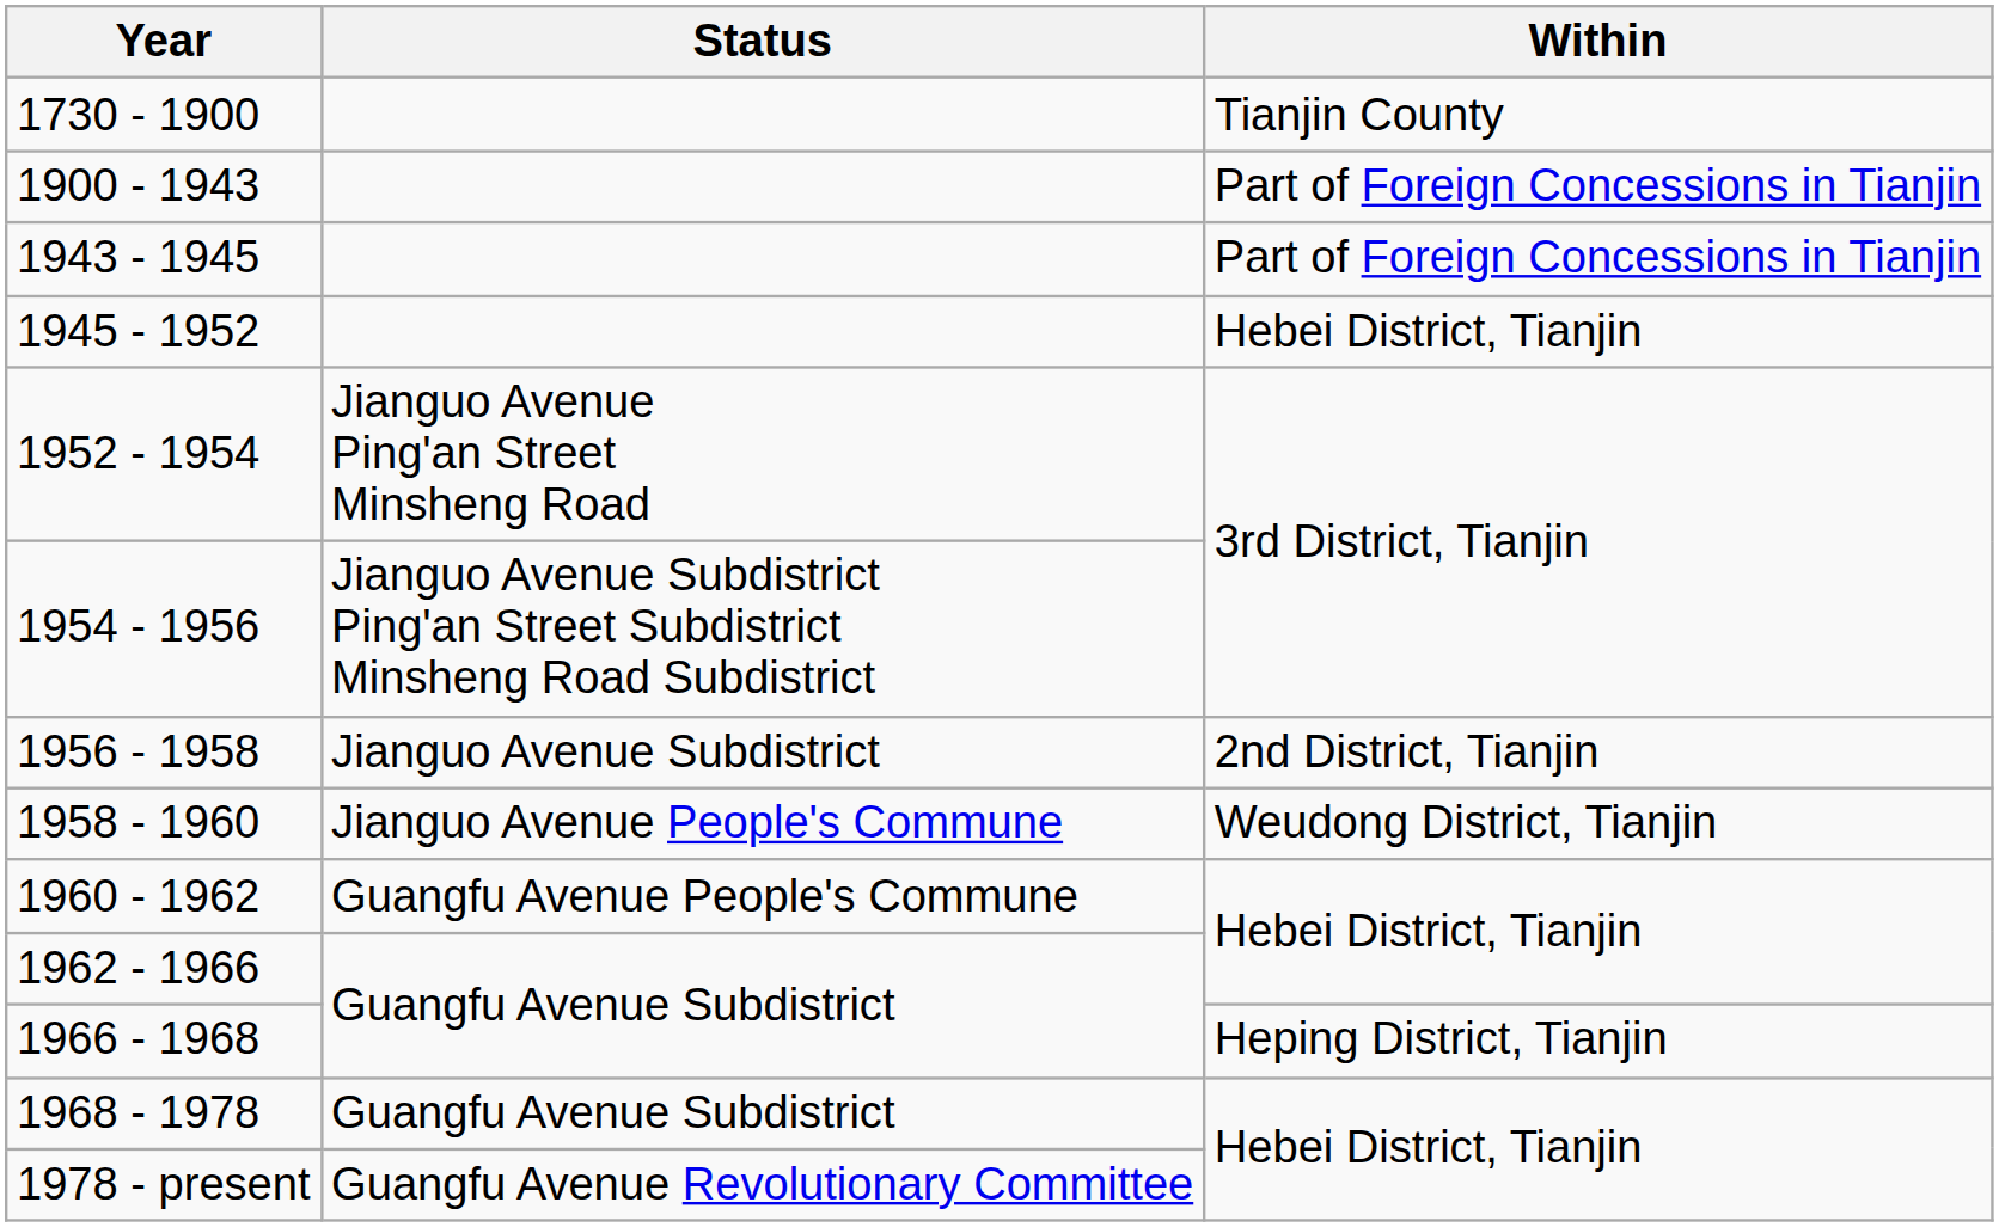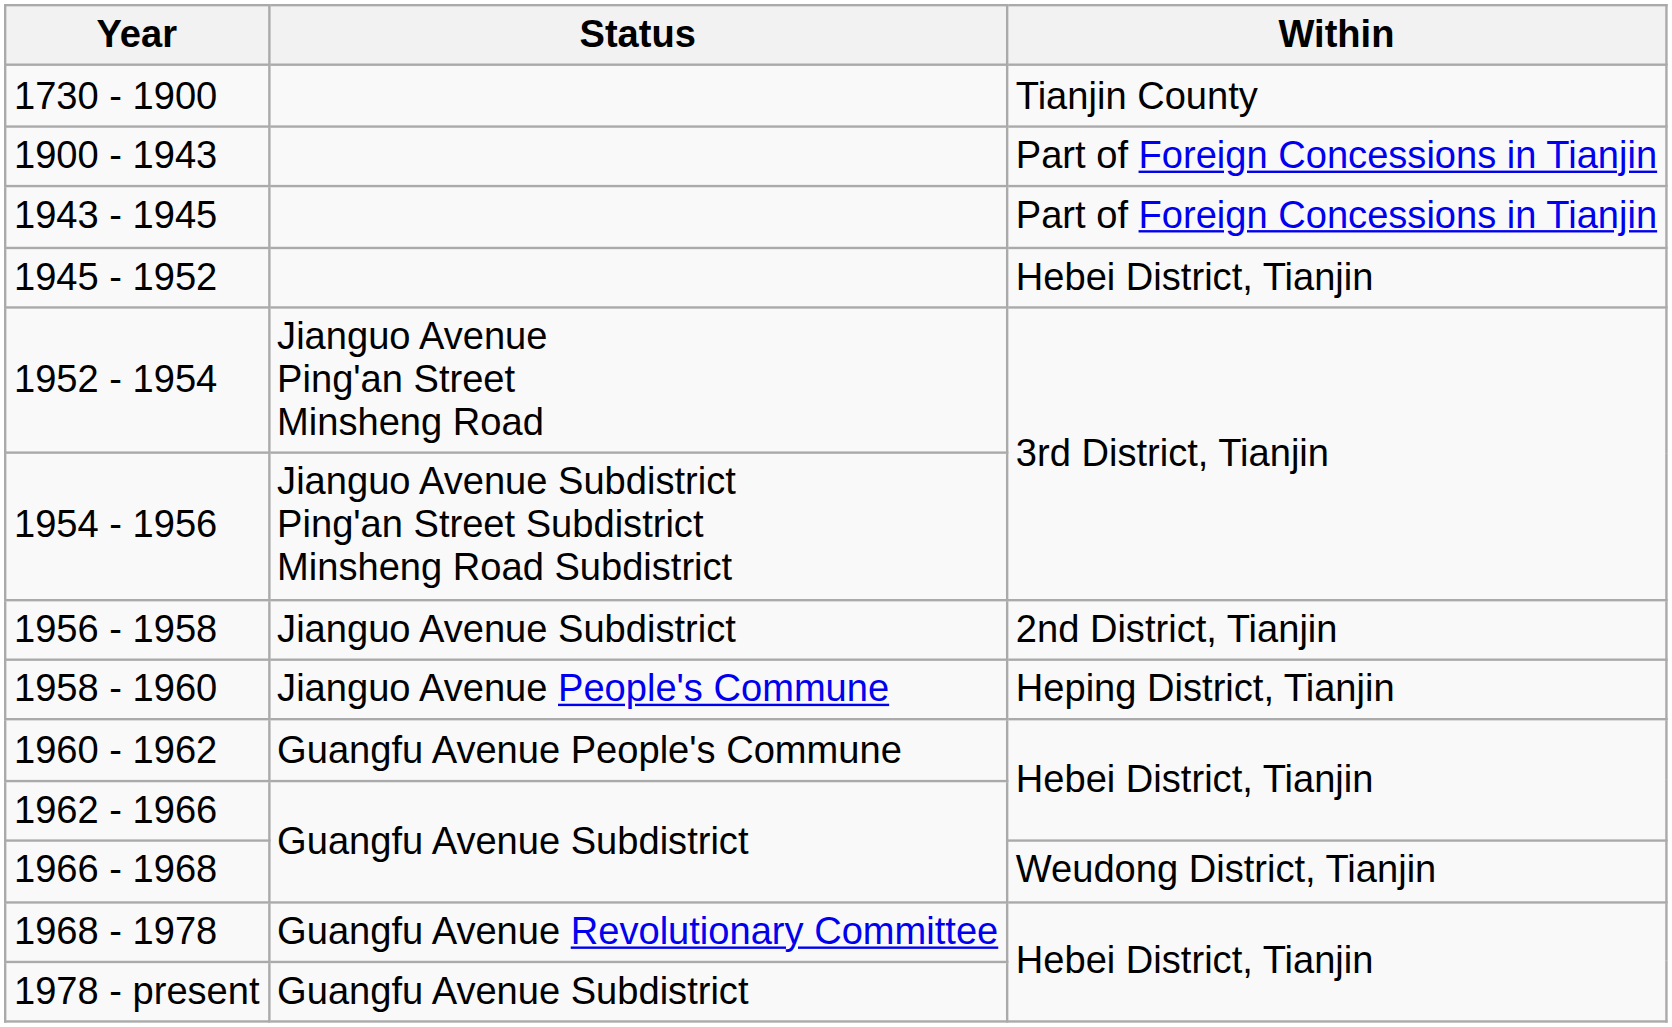1958 - 1960 | Within: Weudong District, Tianjin -> Heping District, Tianjin
1966 - 1968 | Within: Heping District, Tianjin -> Weudong District, Tianjin
1968 - 1978 | Status: Guangfu Avenue Subdistrict -> Guangfu Avenue Revolutionary Committee
1978 - present | Status: Guangfu Avenue Revolutionary Committee -> Guangfu Avenue Subdistrict
